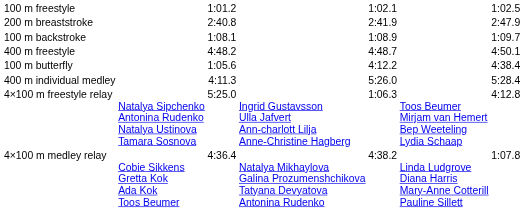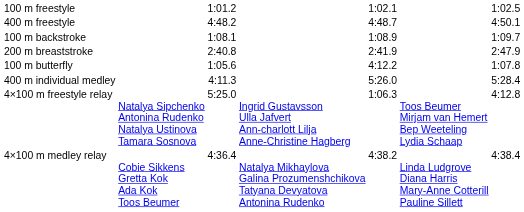rows swapped: 400 m freestyle <-> 200 m breaststroke
100 m butterfly | column 7: 4:38.4 -> 1:07.8
4×100 m medley relay | column 7: 1:07.8 -> 4:38.4
